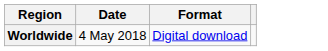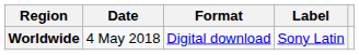+ column: Label | Sony Latin
